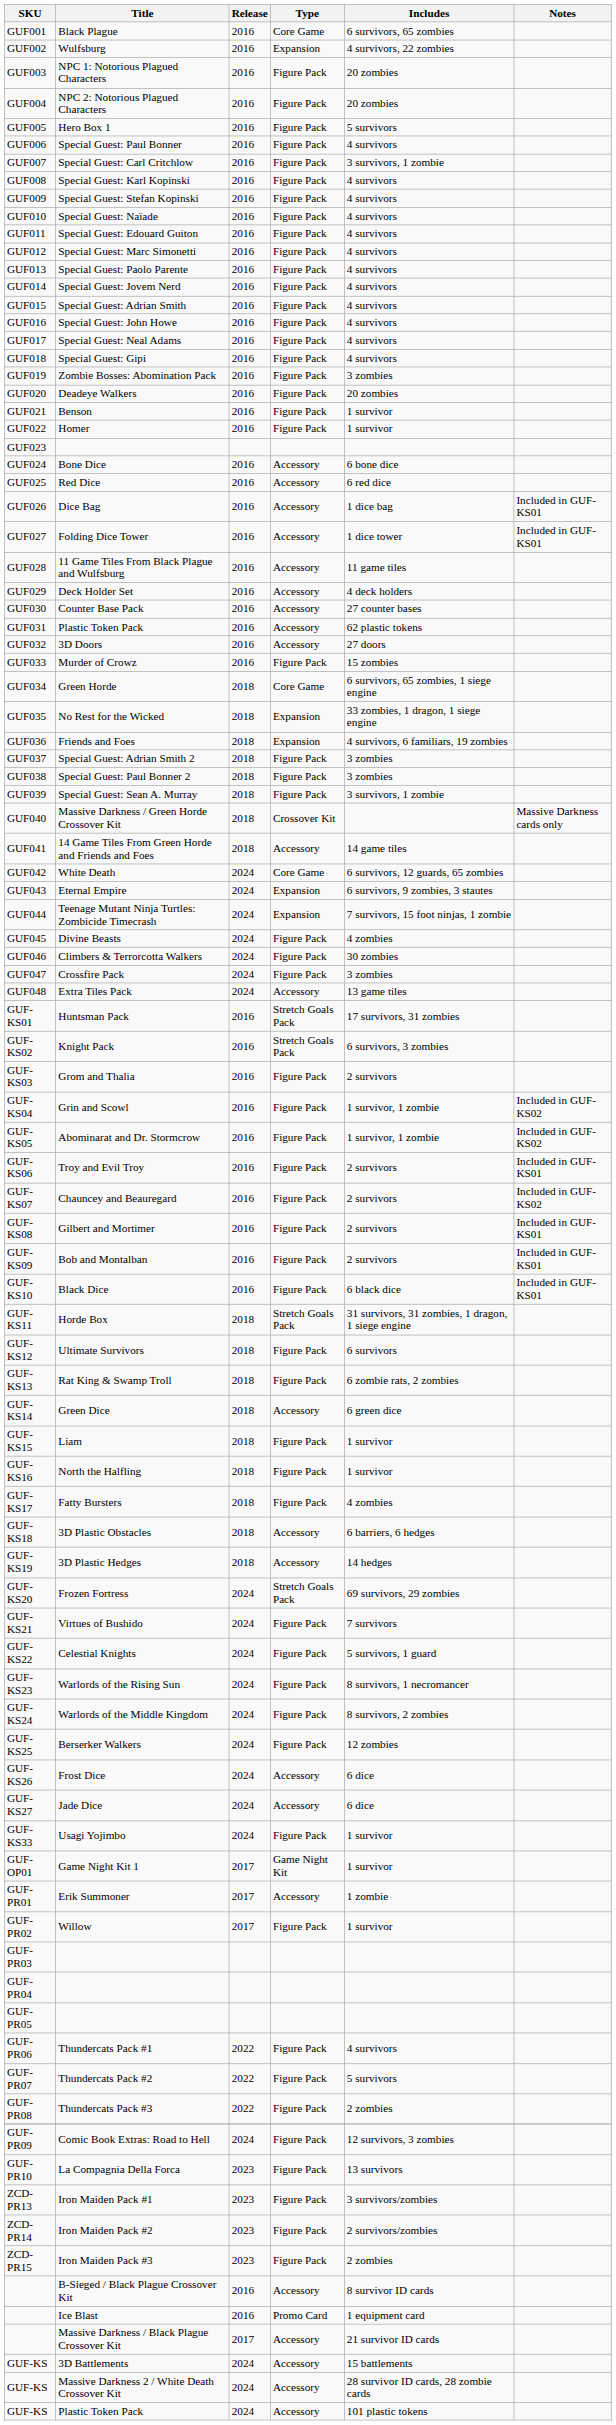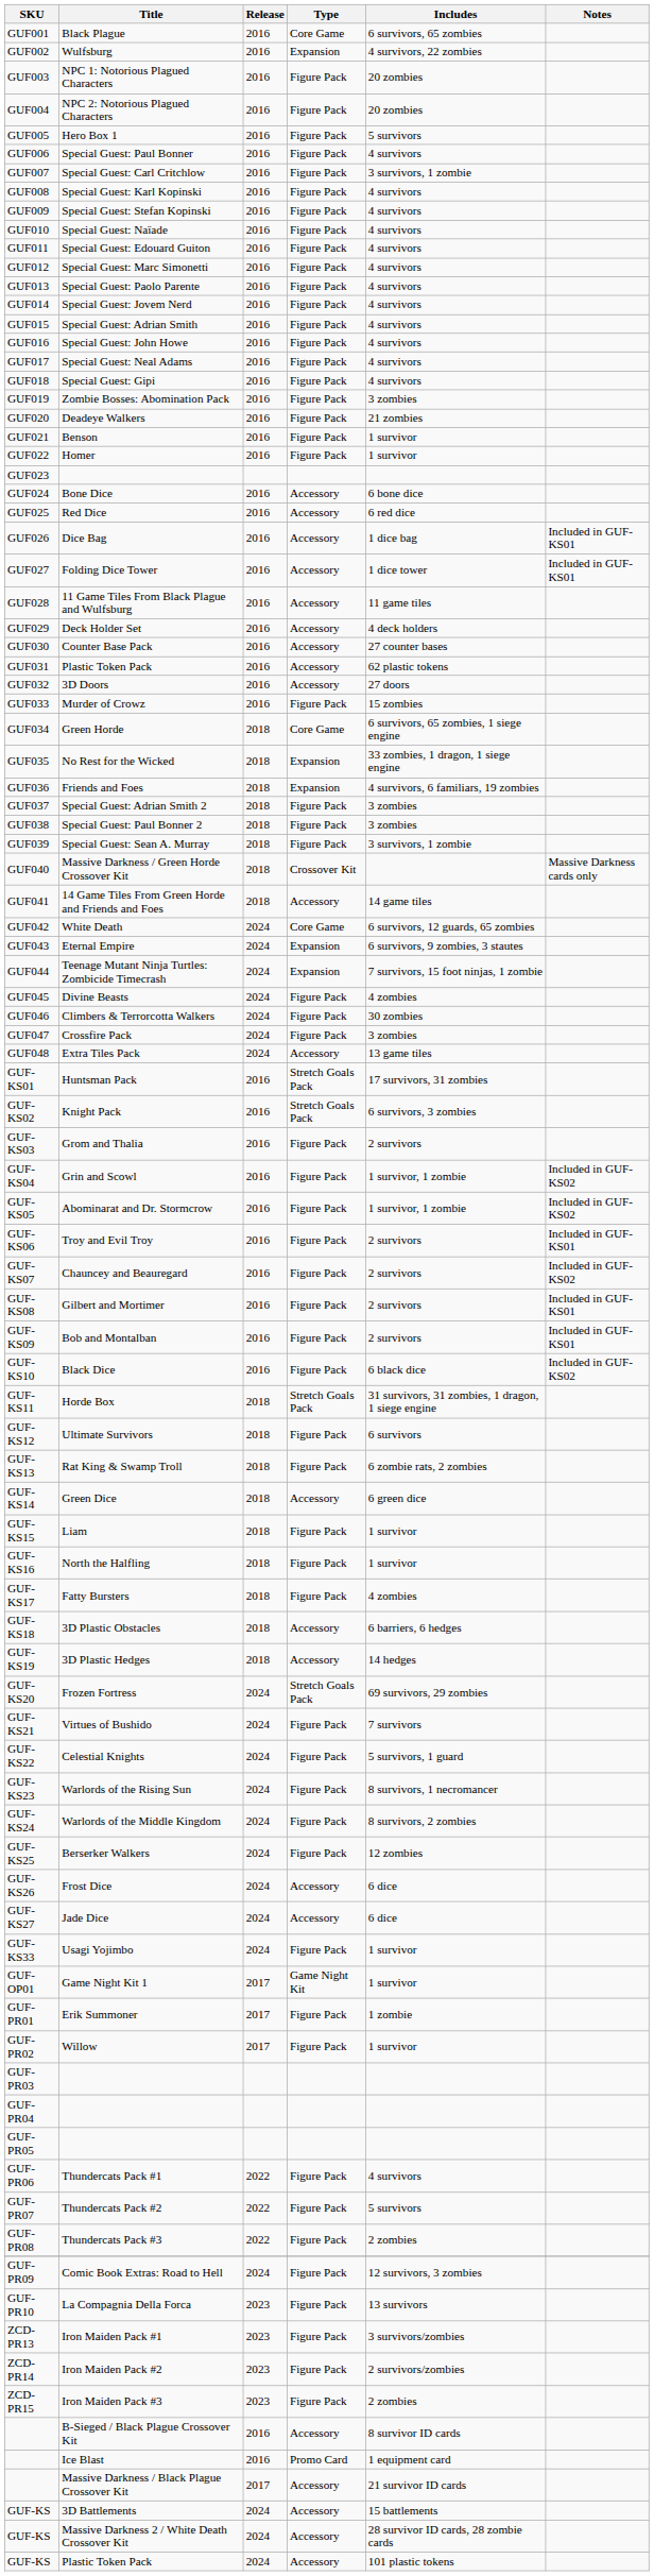GUF020 | Includes: 20 zombies -> 21 zombies
GUF-KS10 | Notes: Included in GUF-KS01 -> Included in GUF-KS02
GUF-PR01 | Type: Accessory -> Figure Pack
